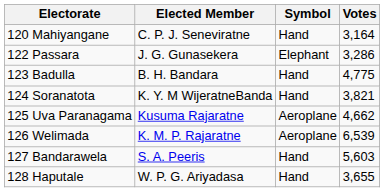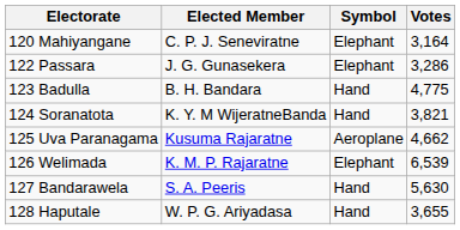120 Mahiyangane | Symbol: Hand -> Elephant
126 Welimada | Symbol: Aeroplane -> Elephant
127 Bandarawela | Votes: 5,603 -> 5,630
